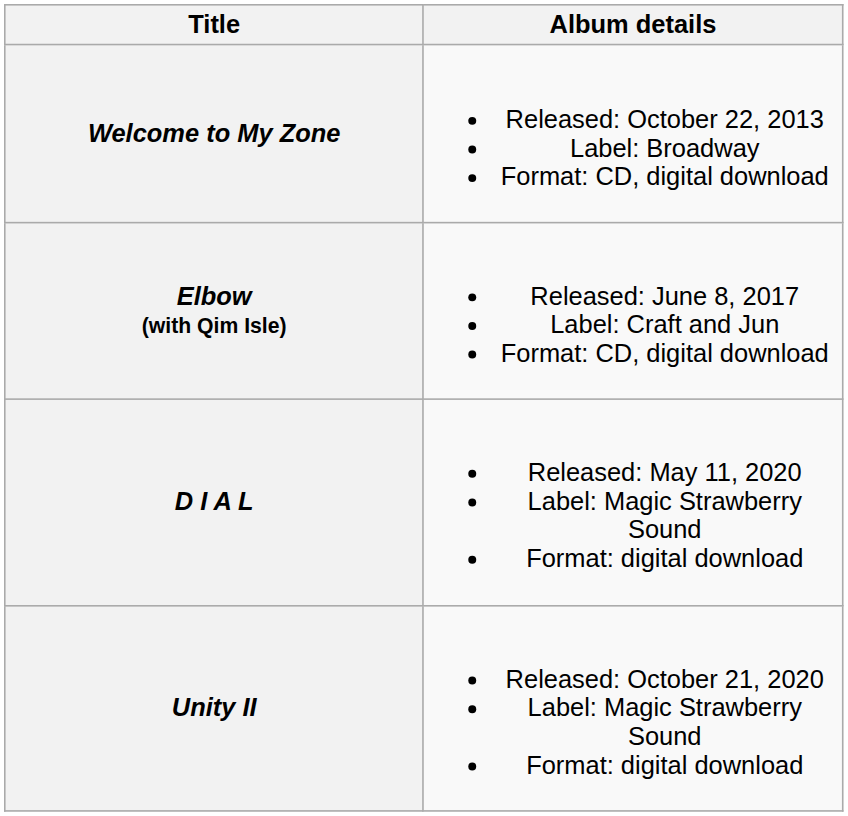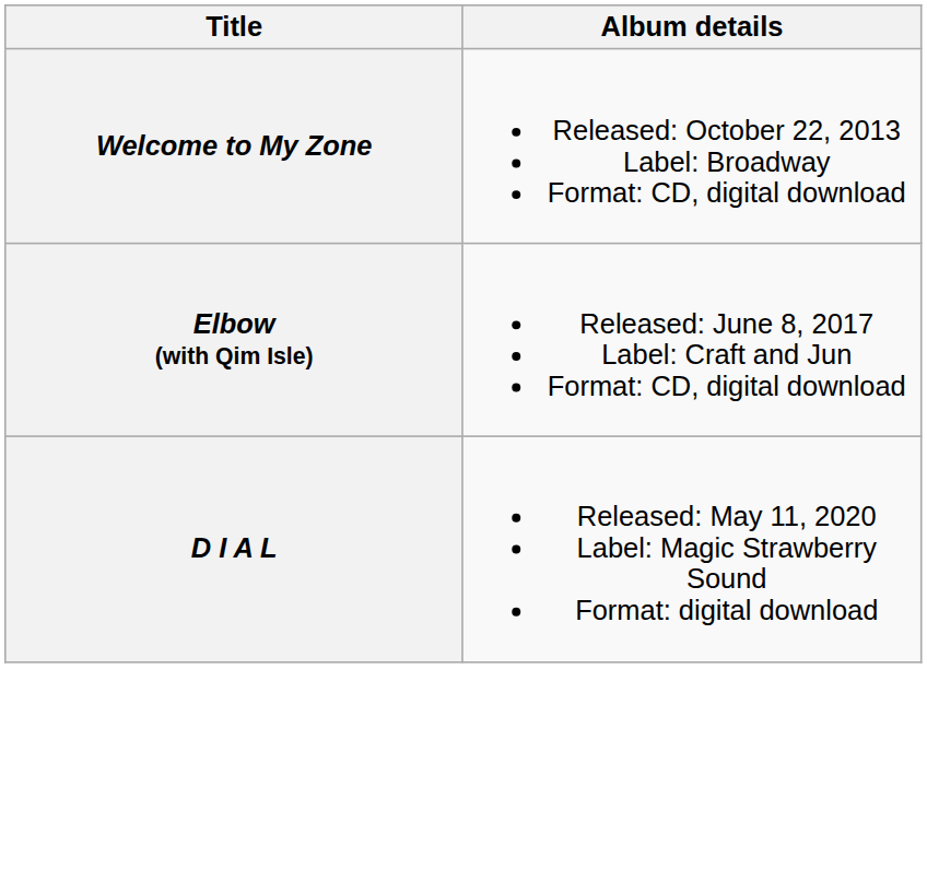- row: Unity II | Released: October 21, 2020 Label: Magic Strawberry Sound Format: digital download
